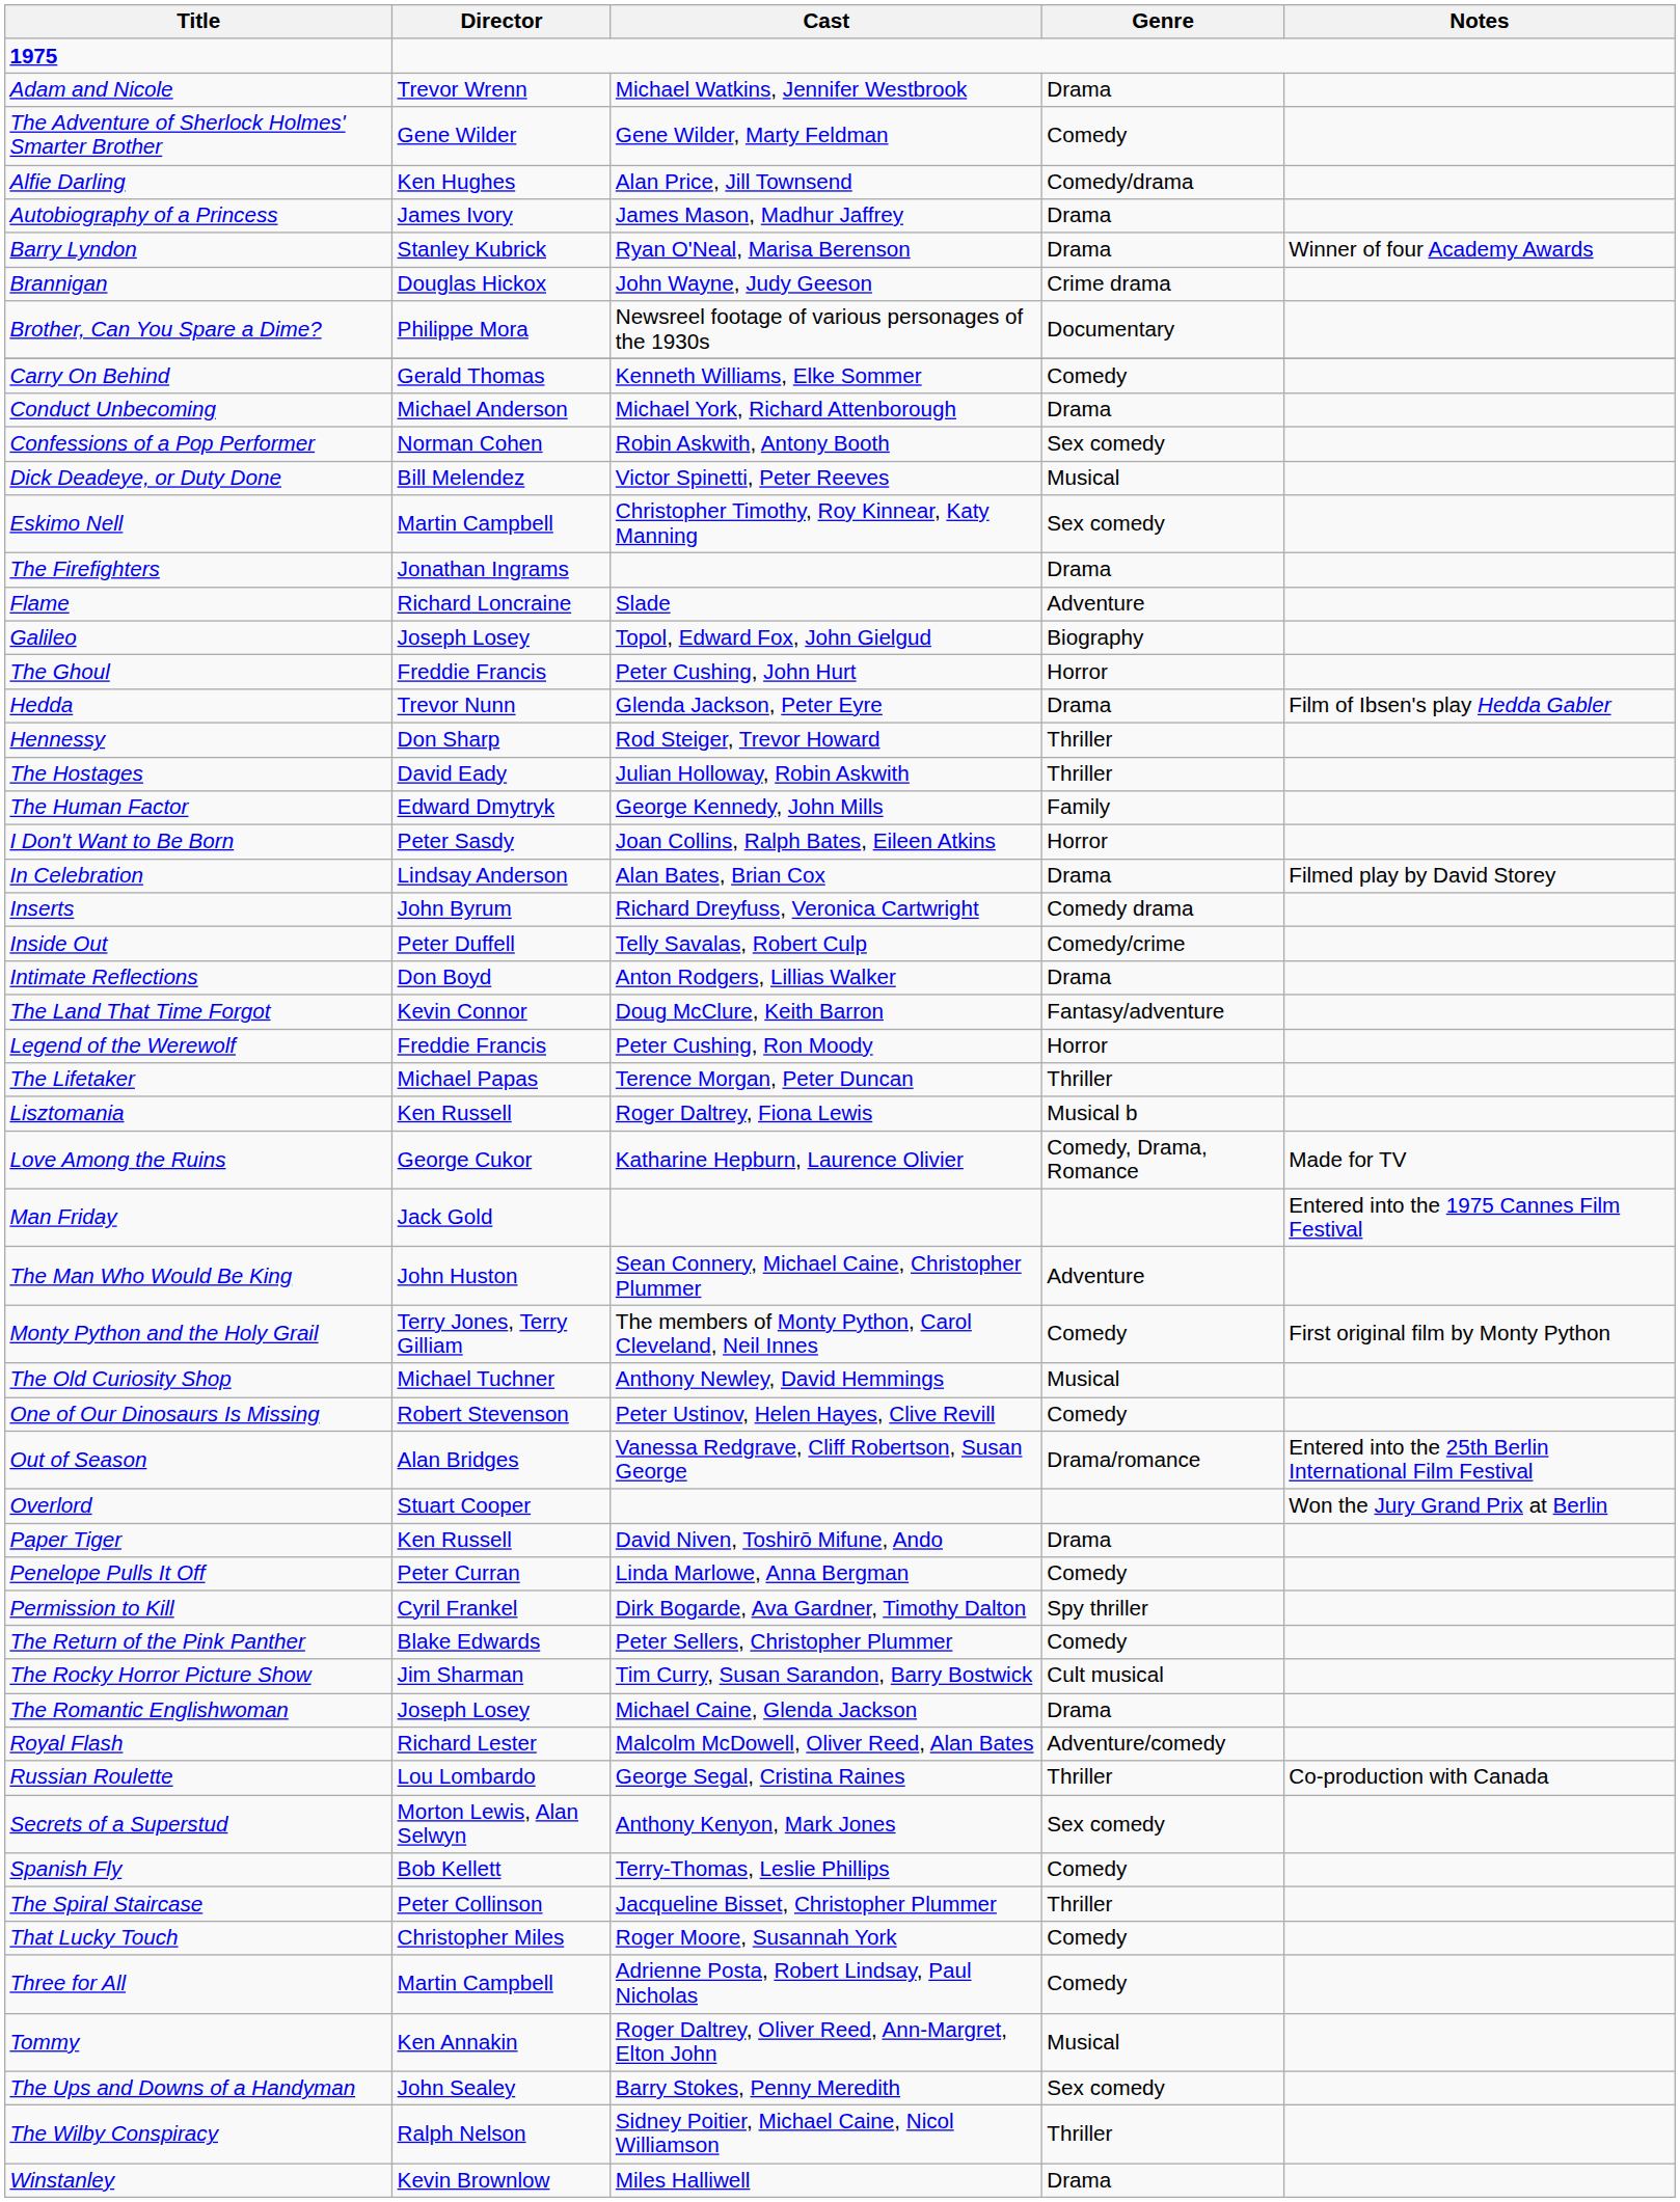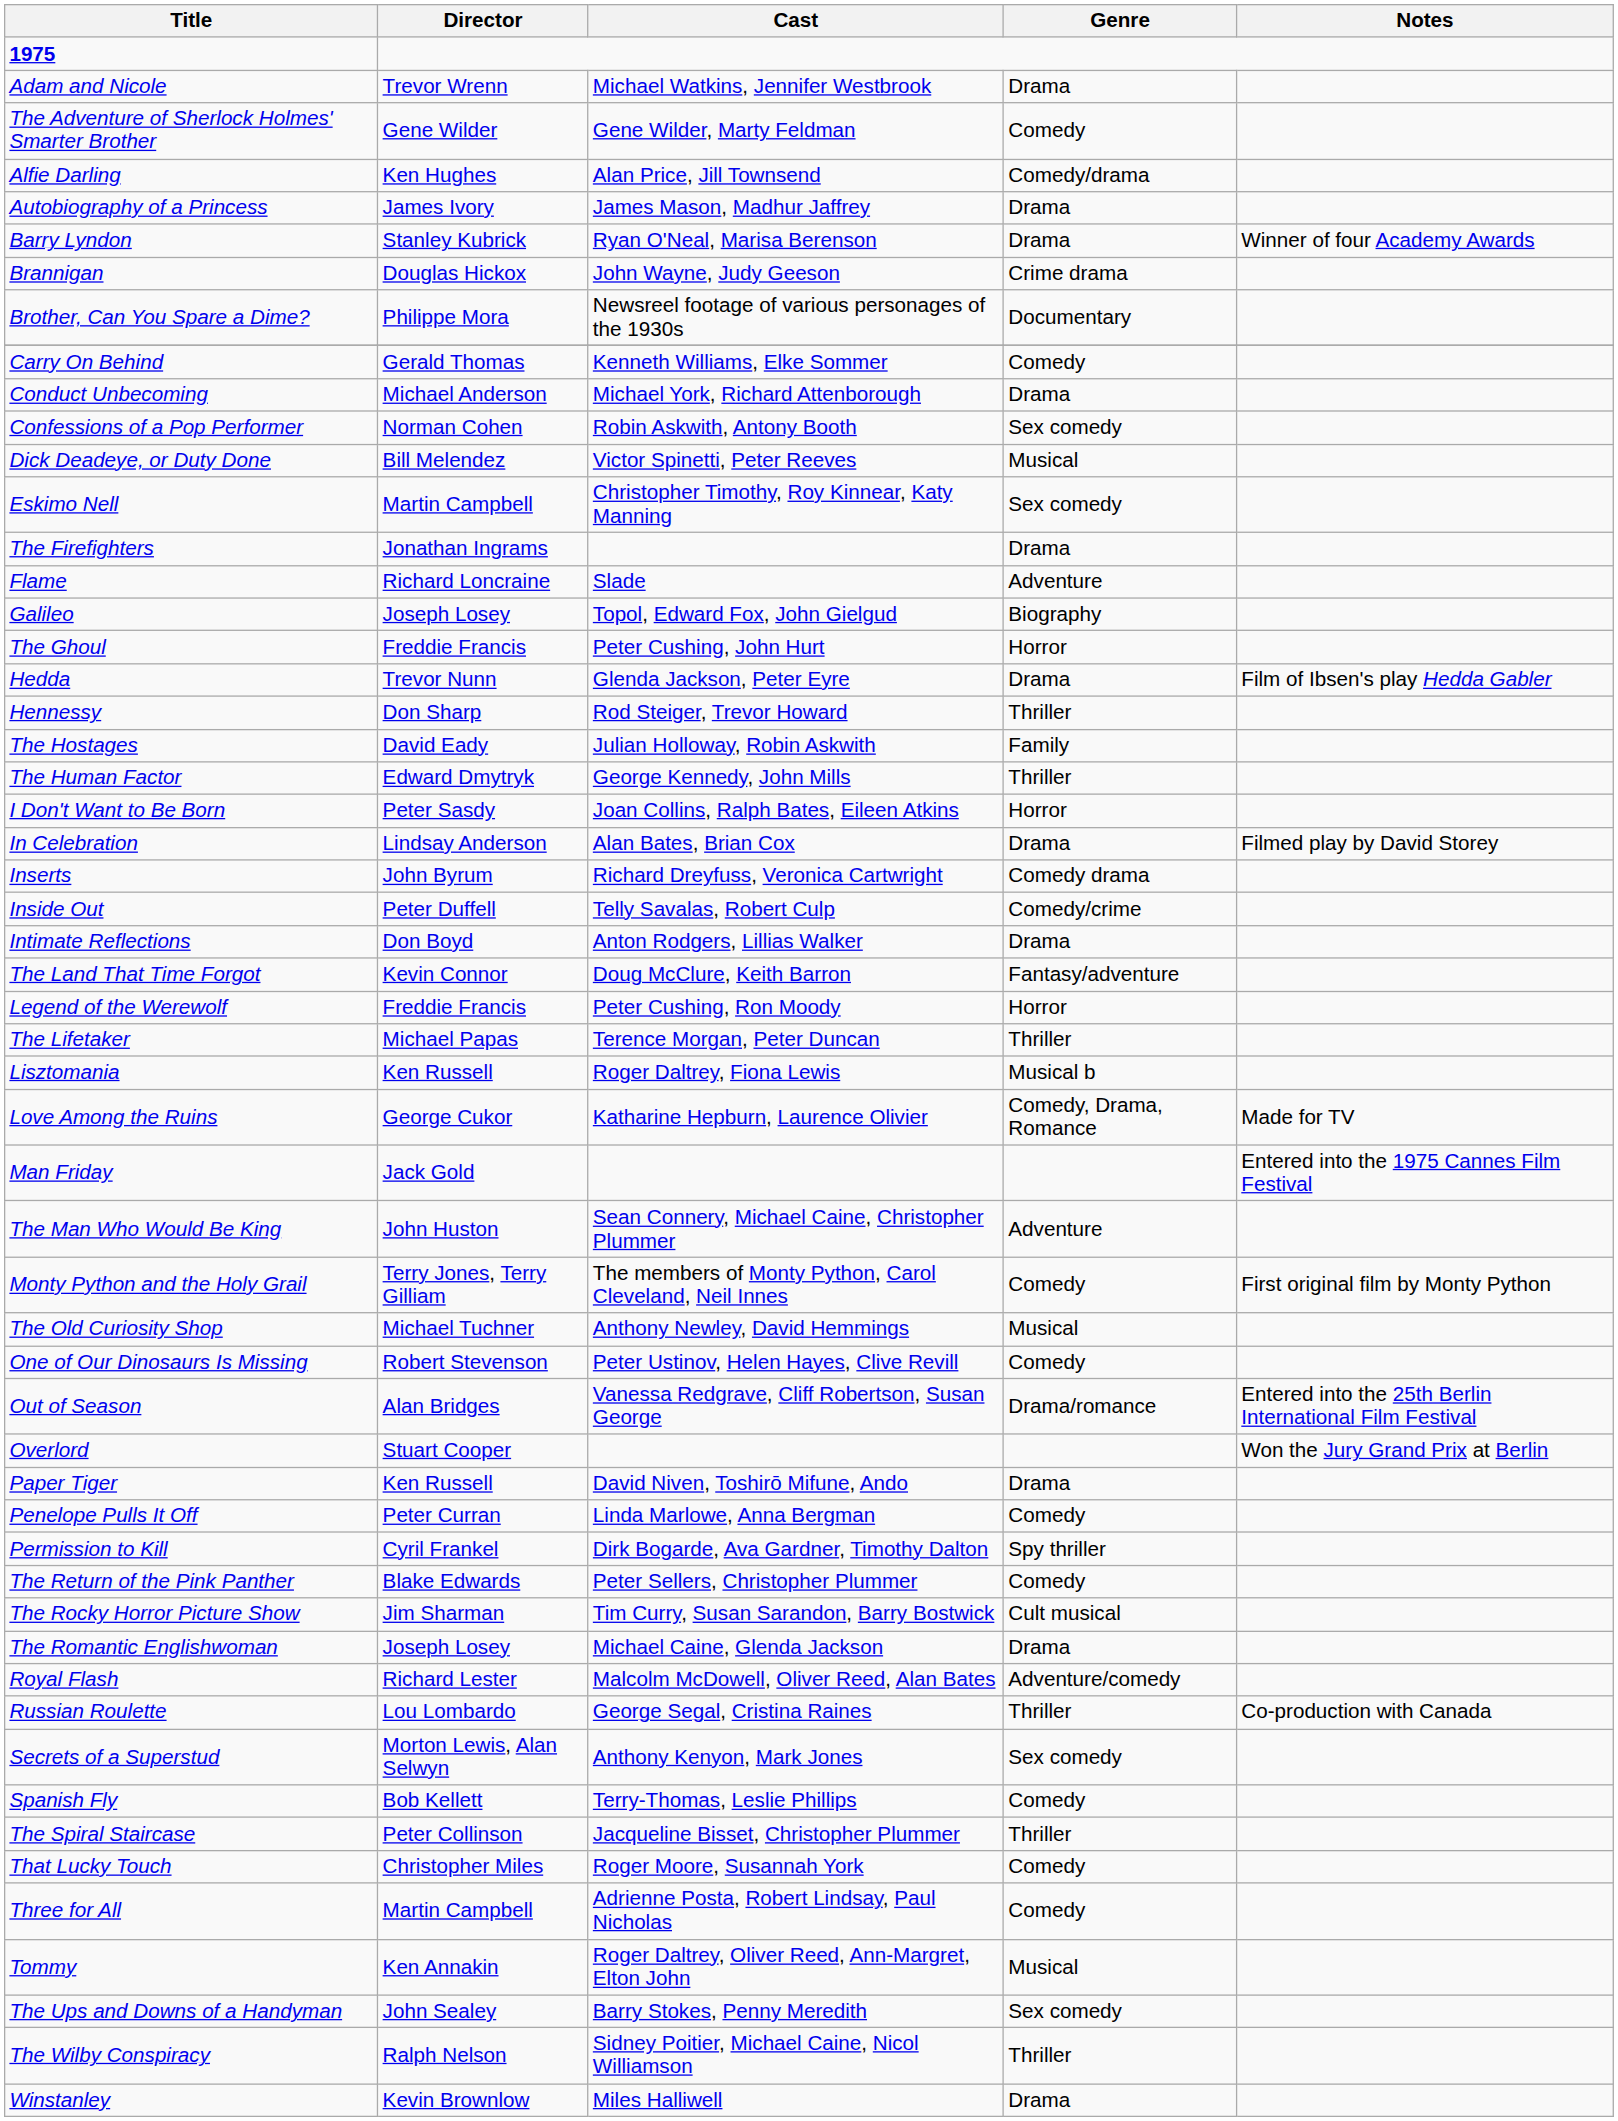The Hostages | Genre: Thriller -> Family
The Human Factor | Genre: Family -> Thriller
